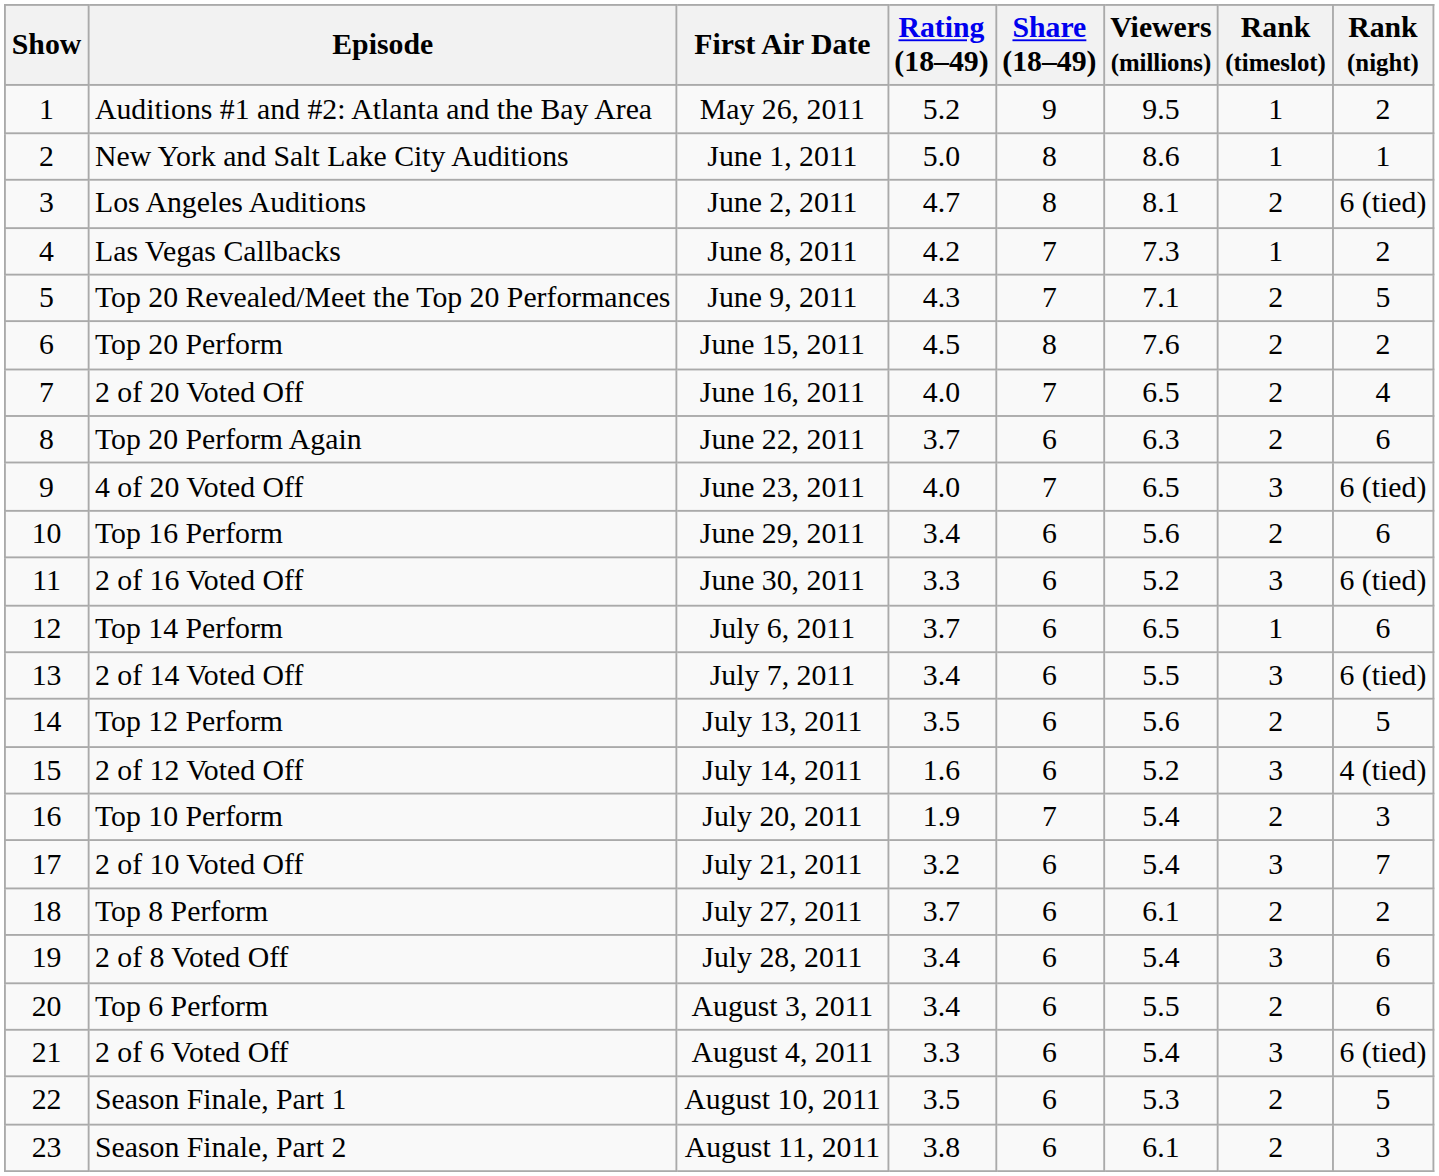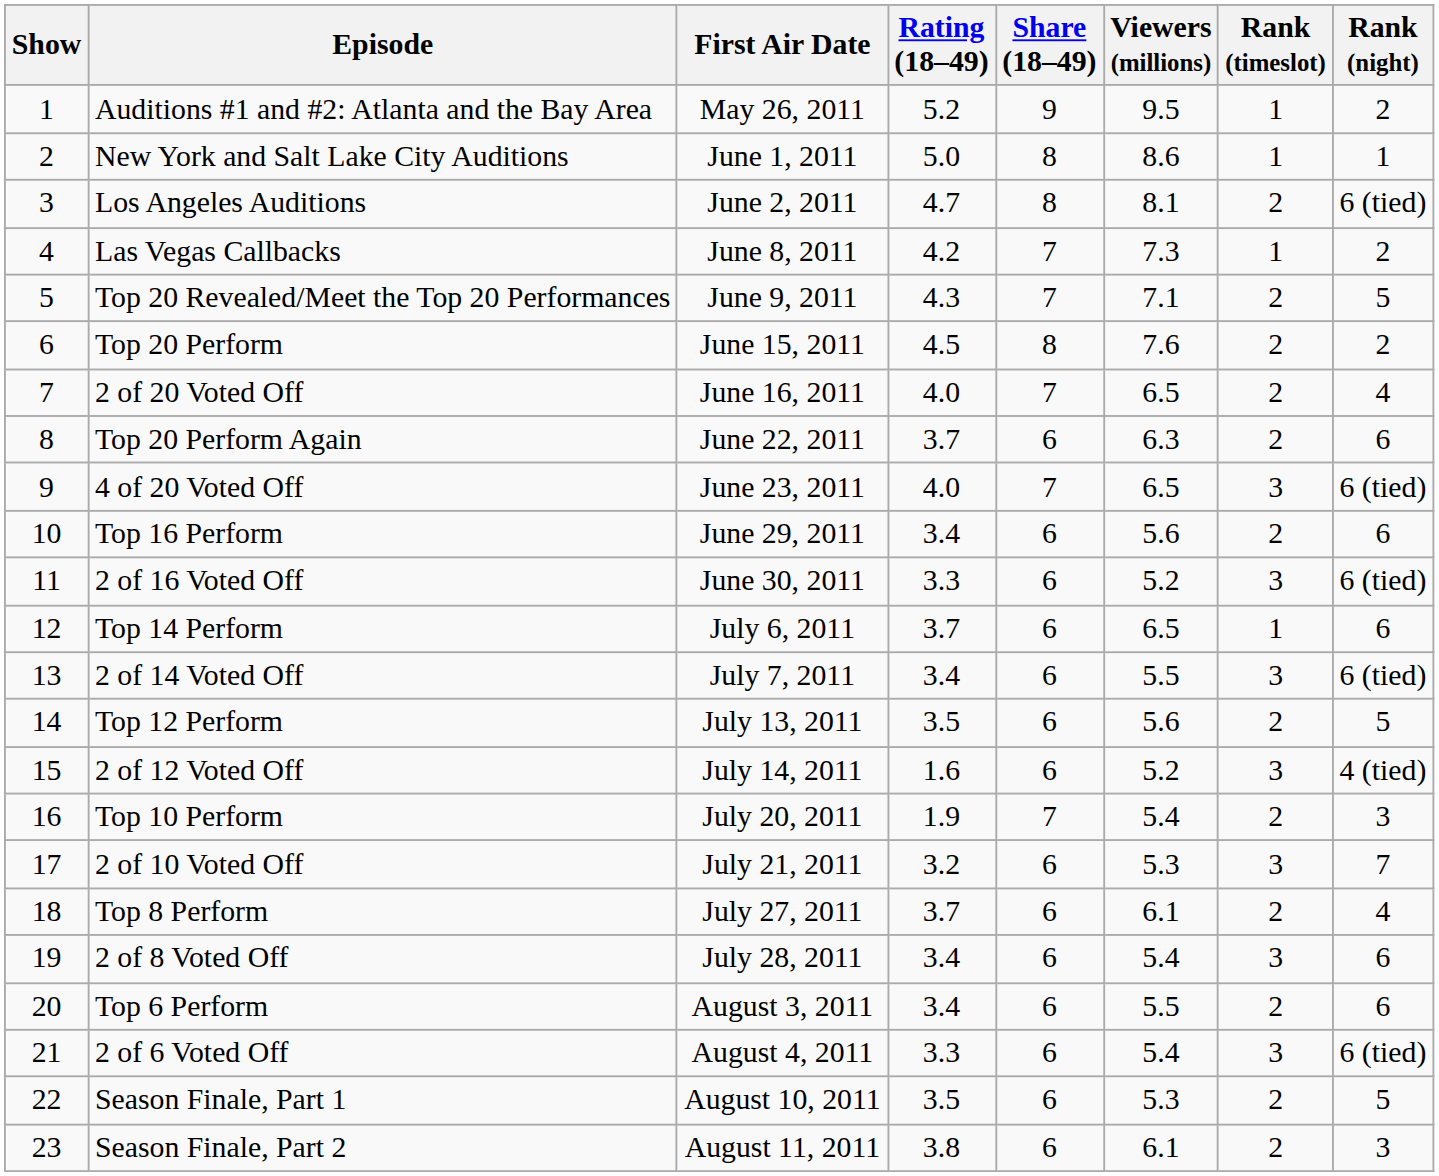2 of 10 Voted Off | Viewers (millions): 5.4 -> 5.3
Top 8 Perform | Rank (night): 2 -> 4
